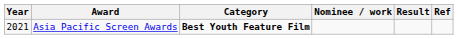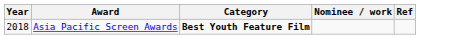- column: Result
Asia Pacific Screen Awards | Year: 2021 -> 2018
